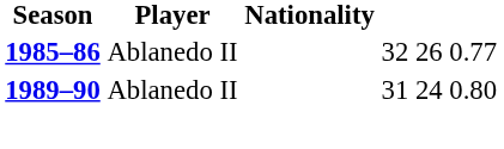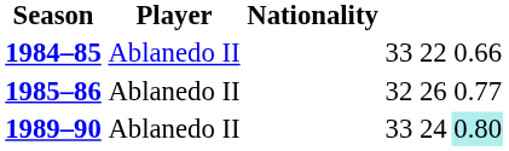+ row: 1984–85 | Ablanedo II | 33 | 22 | 0.66
1989–90 | column 4: 31 -> 33
1989–90 | column 6: no background -> paleturquoise background
